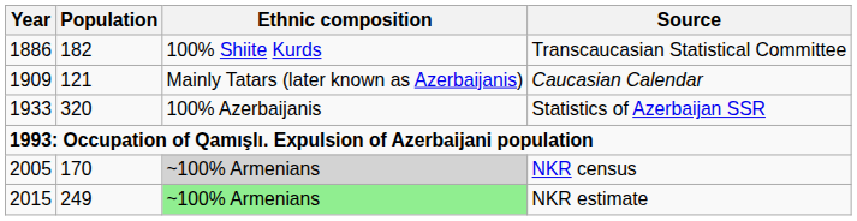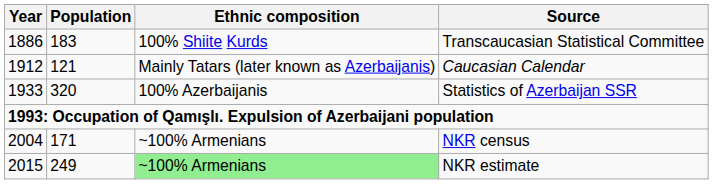Transcaucasian Statistical Committee | Population: 182 -> 183
Caucasian Calendar | Year: 1909 -> 1912
NKR census | Year: 2005 -> 2004
NKR census | Population: 170 -> 171
NKR census | Ethnic composition: lightgrey background -> no background
